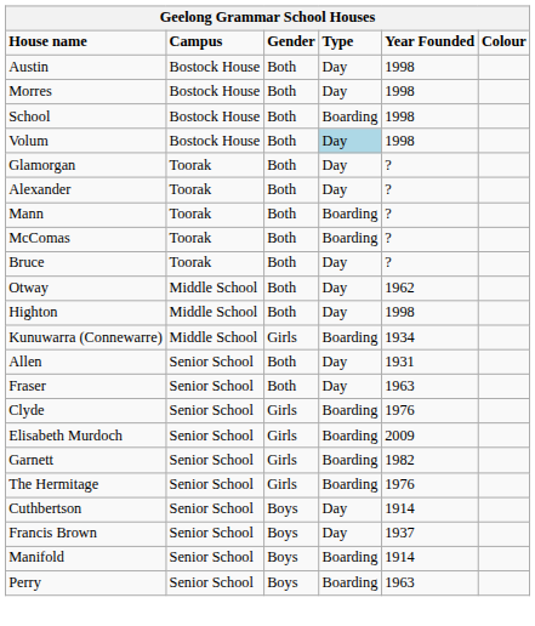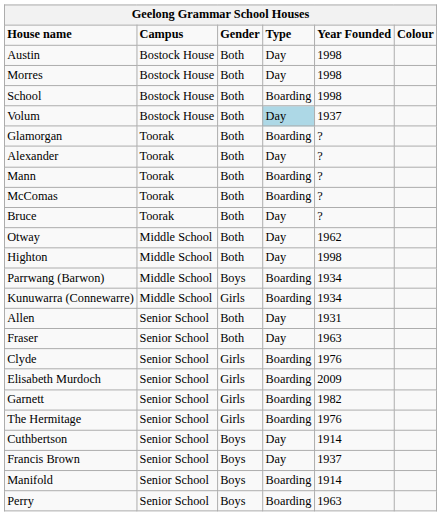Volum | Year Founded: 1998 -> 1937
Glamorgan | Type: Day -> Boarding
+ row: Parrwang (Barwon) | Middle School | Boys | Boarding | 1934
